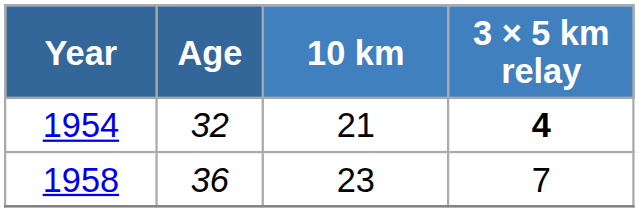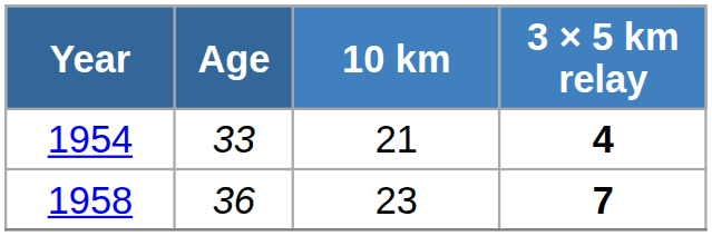1954 | Age: 32 -> 33
1958 | 3 × 5 km relay: normal -> bold
